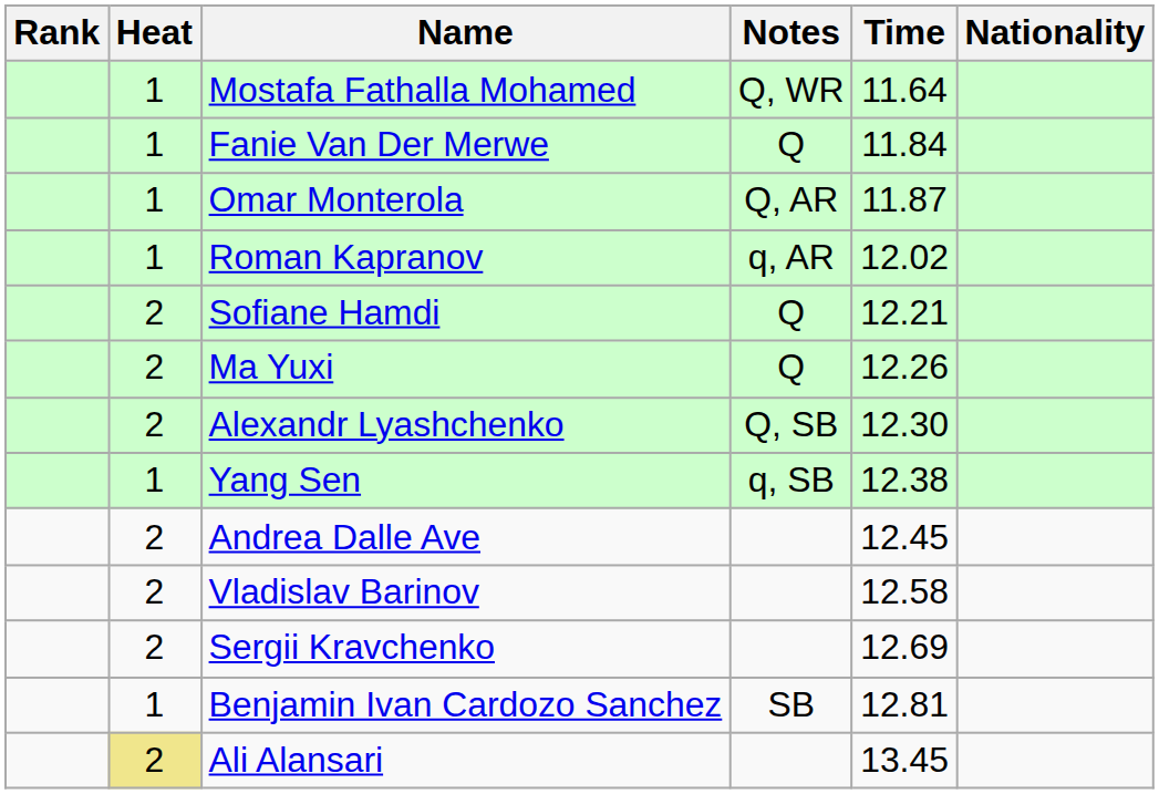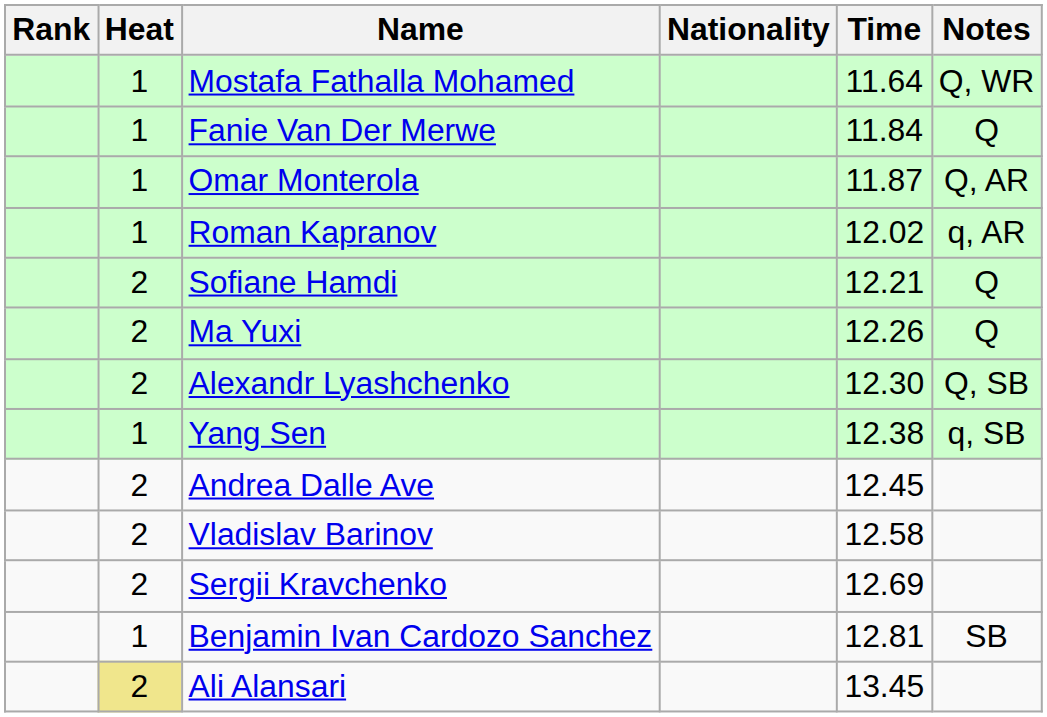columns swapped: Nationality <-> Notes
